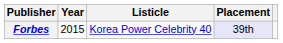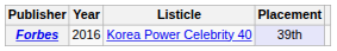Forbes | Year: 2015 -> 2016
